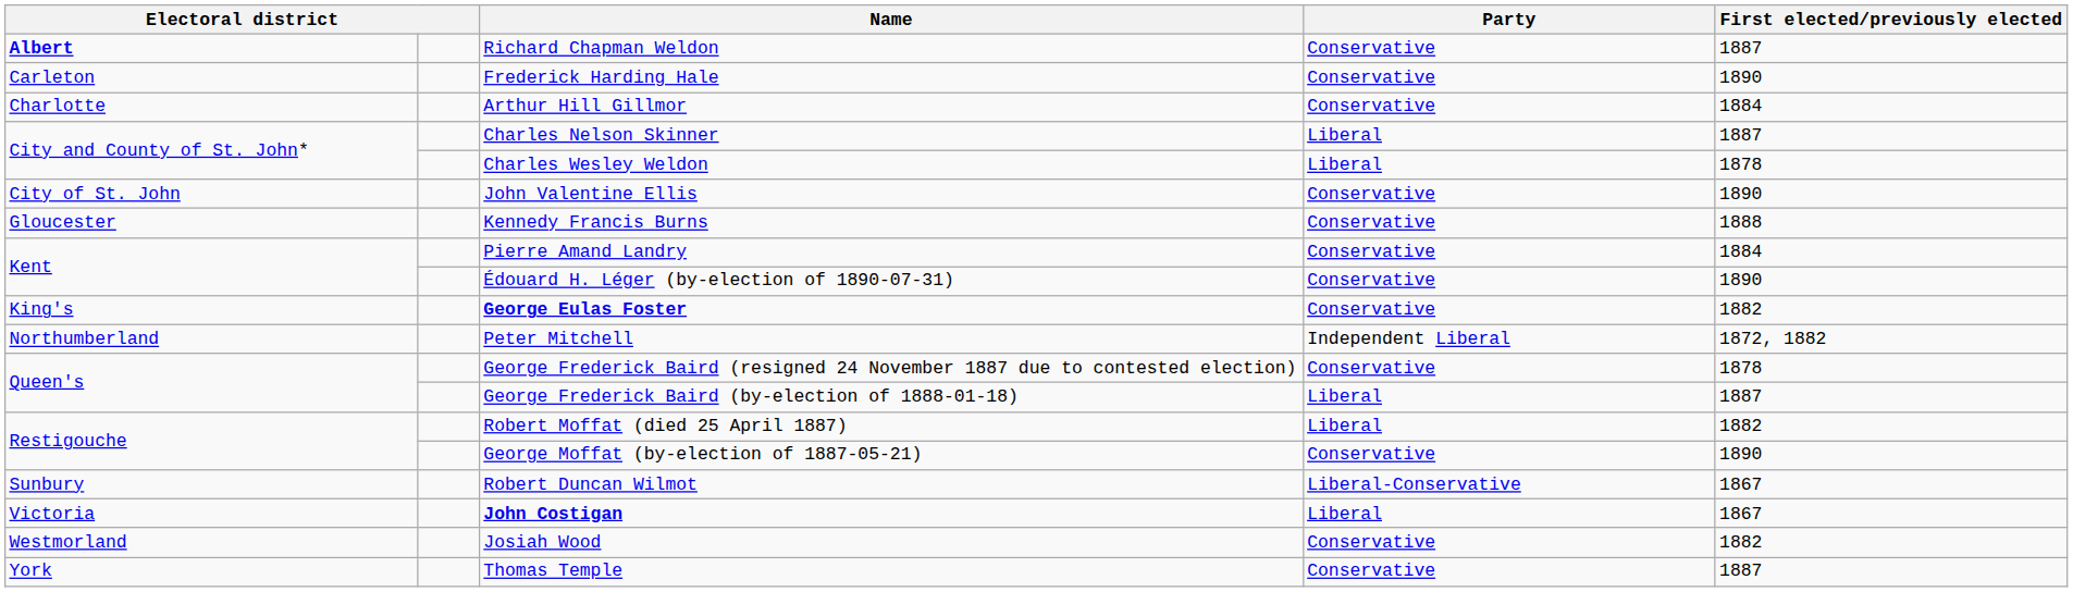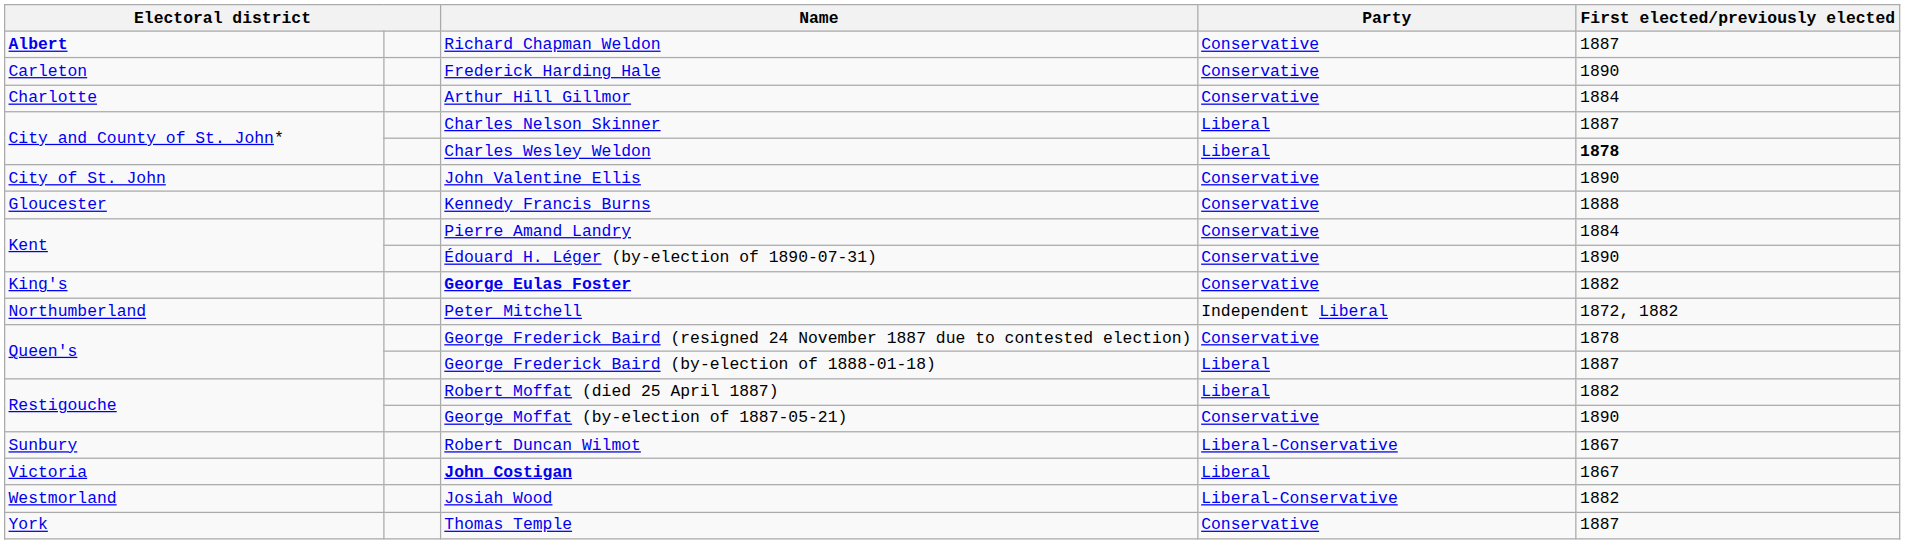Charles Wesley Weldon | First elected/previously elected: normal -> bold
Josiah Wood | Party: Conservative -> Liberal-Conservative
